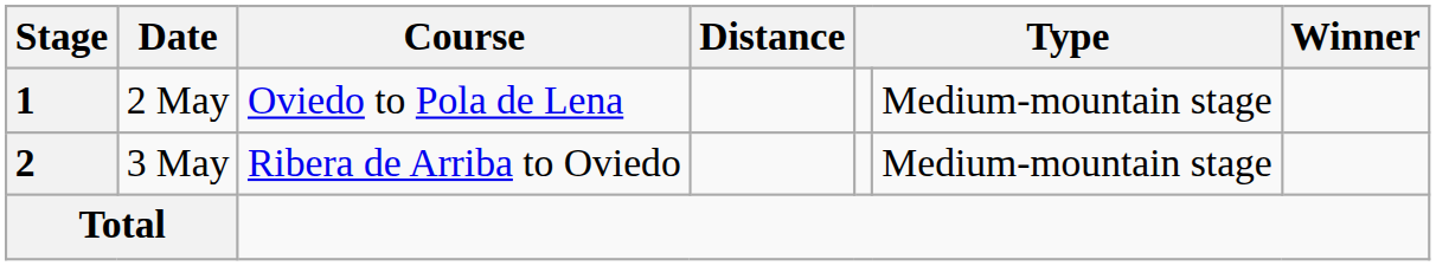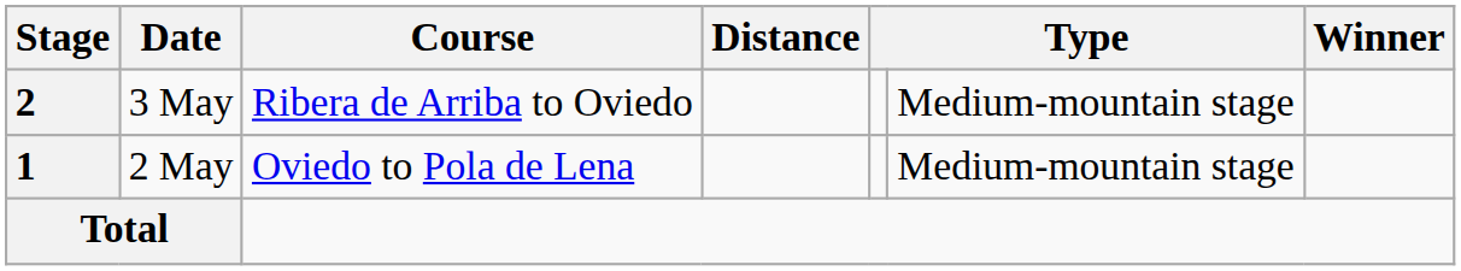rows swapped: 1 <-> 2
